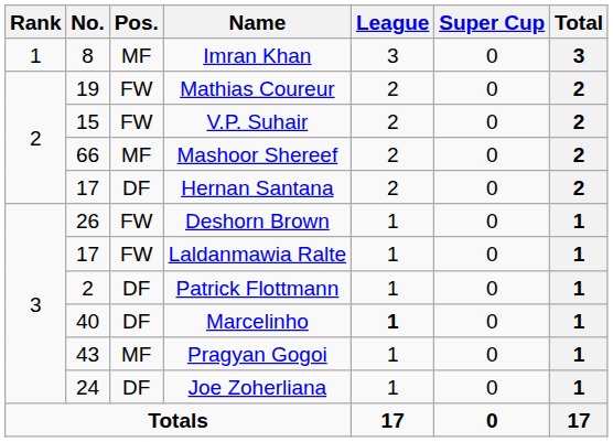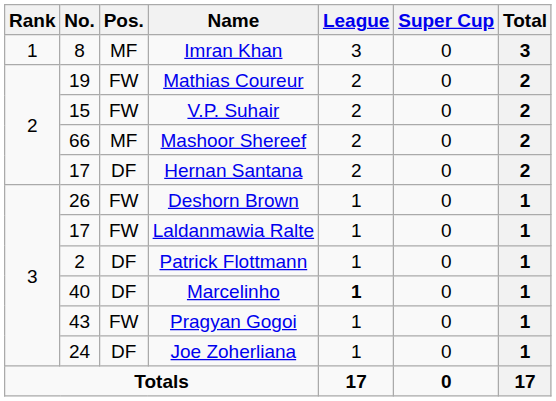Pragyan Gogoi | Pos.: MF -> FW
